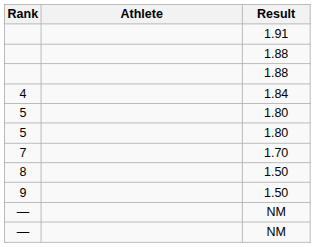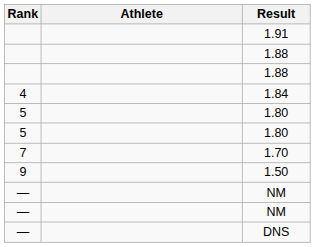- row: 8 | 1.50
+ row: — | DNS
